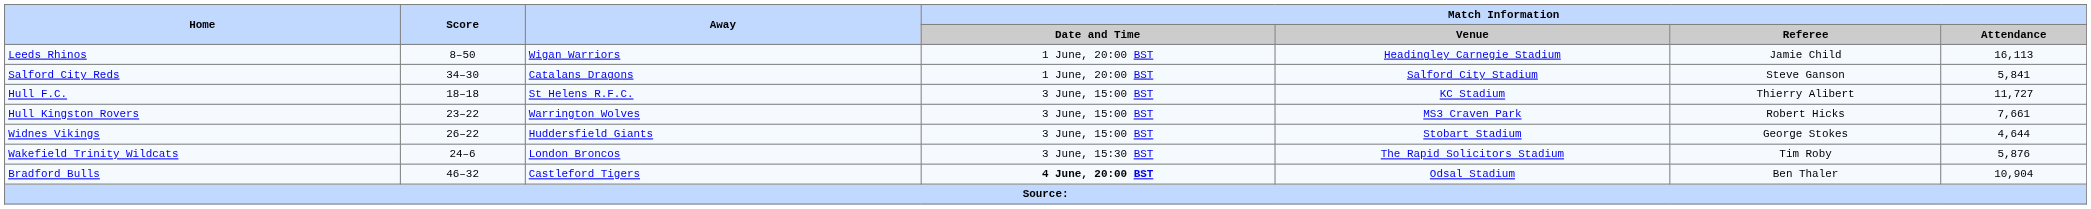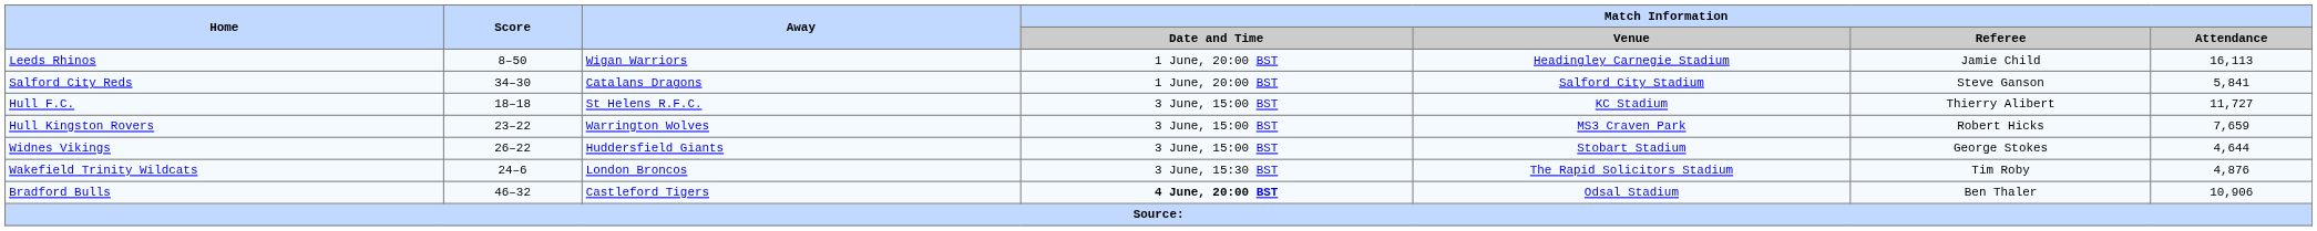Hull Kingston Rovers | Match Information / Attendance: 7,661 -> 7,659
Wakefield Trinity Wildcats | Match Information / Attendance: 5,876 -> 4,876
Bradford Bulls | Match Information / Attendance: 10,904 -> 10,906
